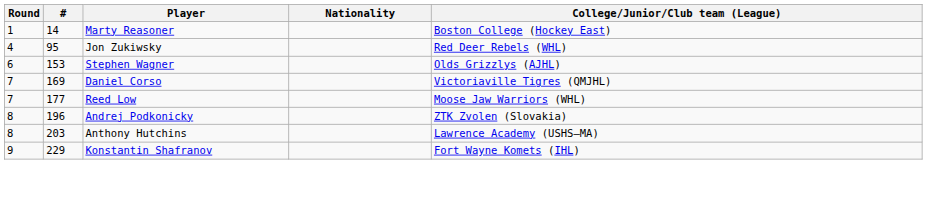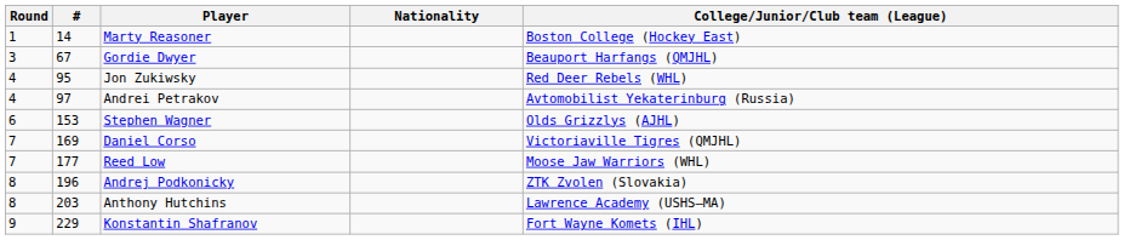+ row: 3 | 67 | Gordie Dwyer | Beauport Harfangs (QMJHL)
+ row: 4 | 97 | Andrei Petrakov | Avtomobilist Yekaterinburg (Russia)
